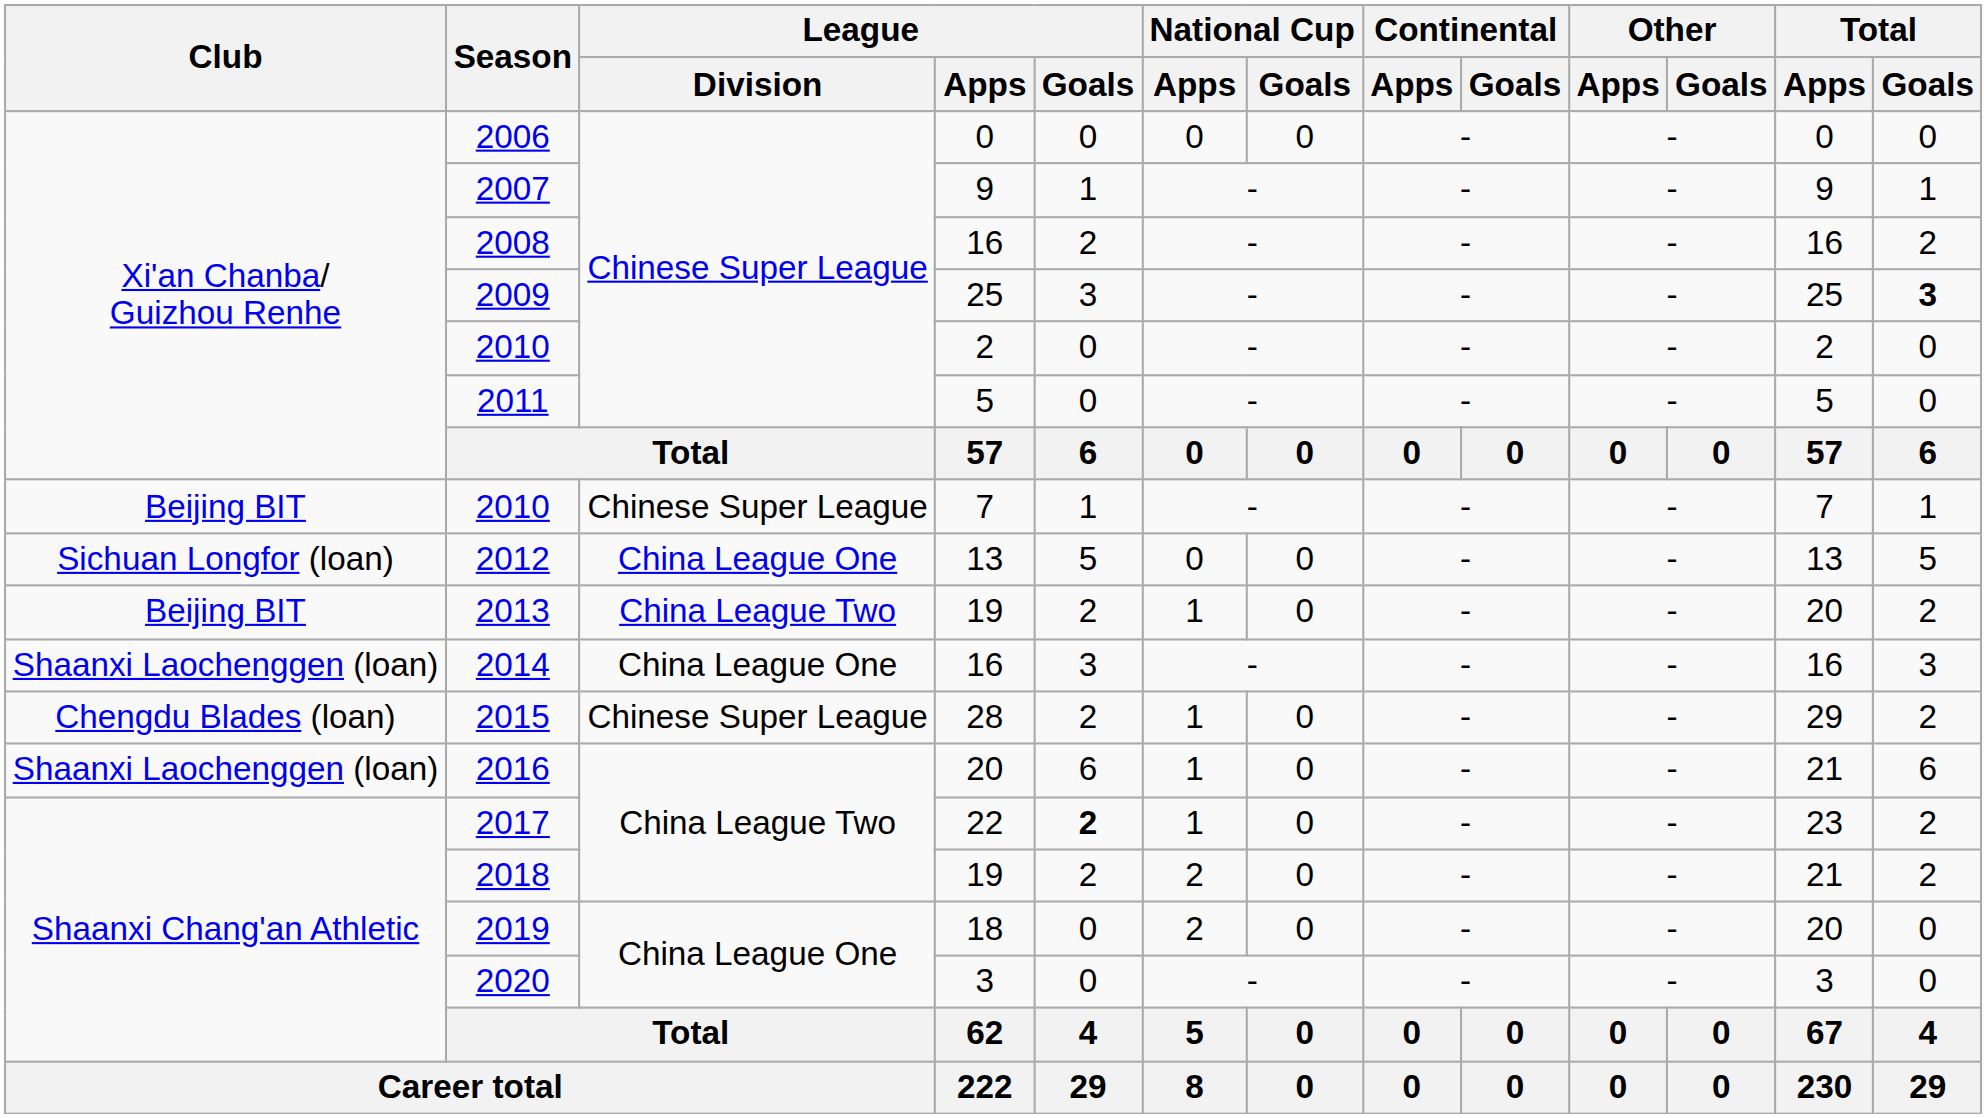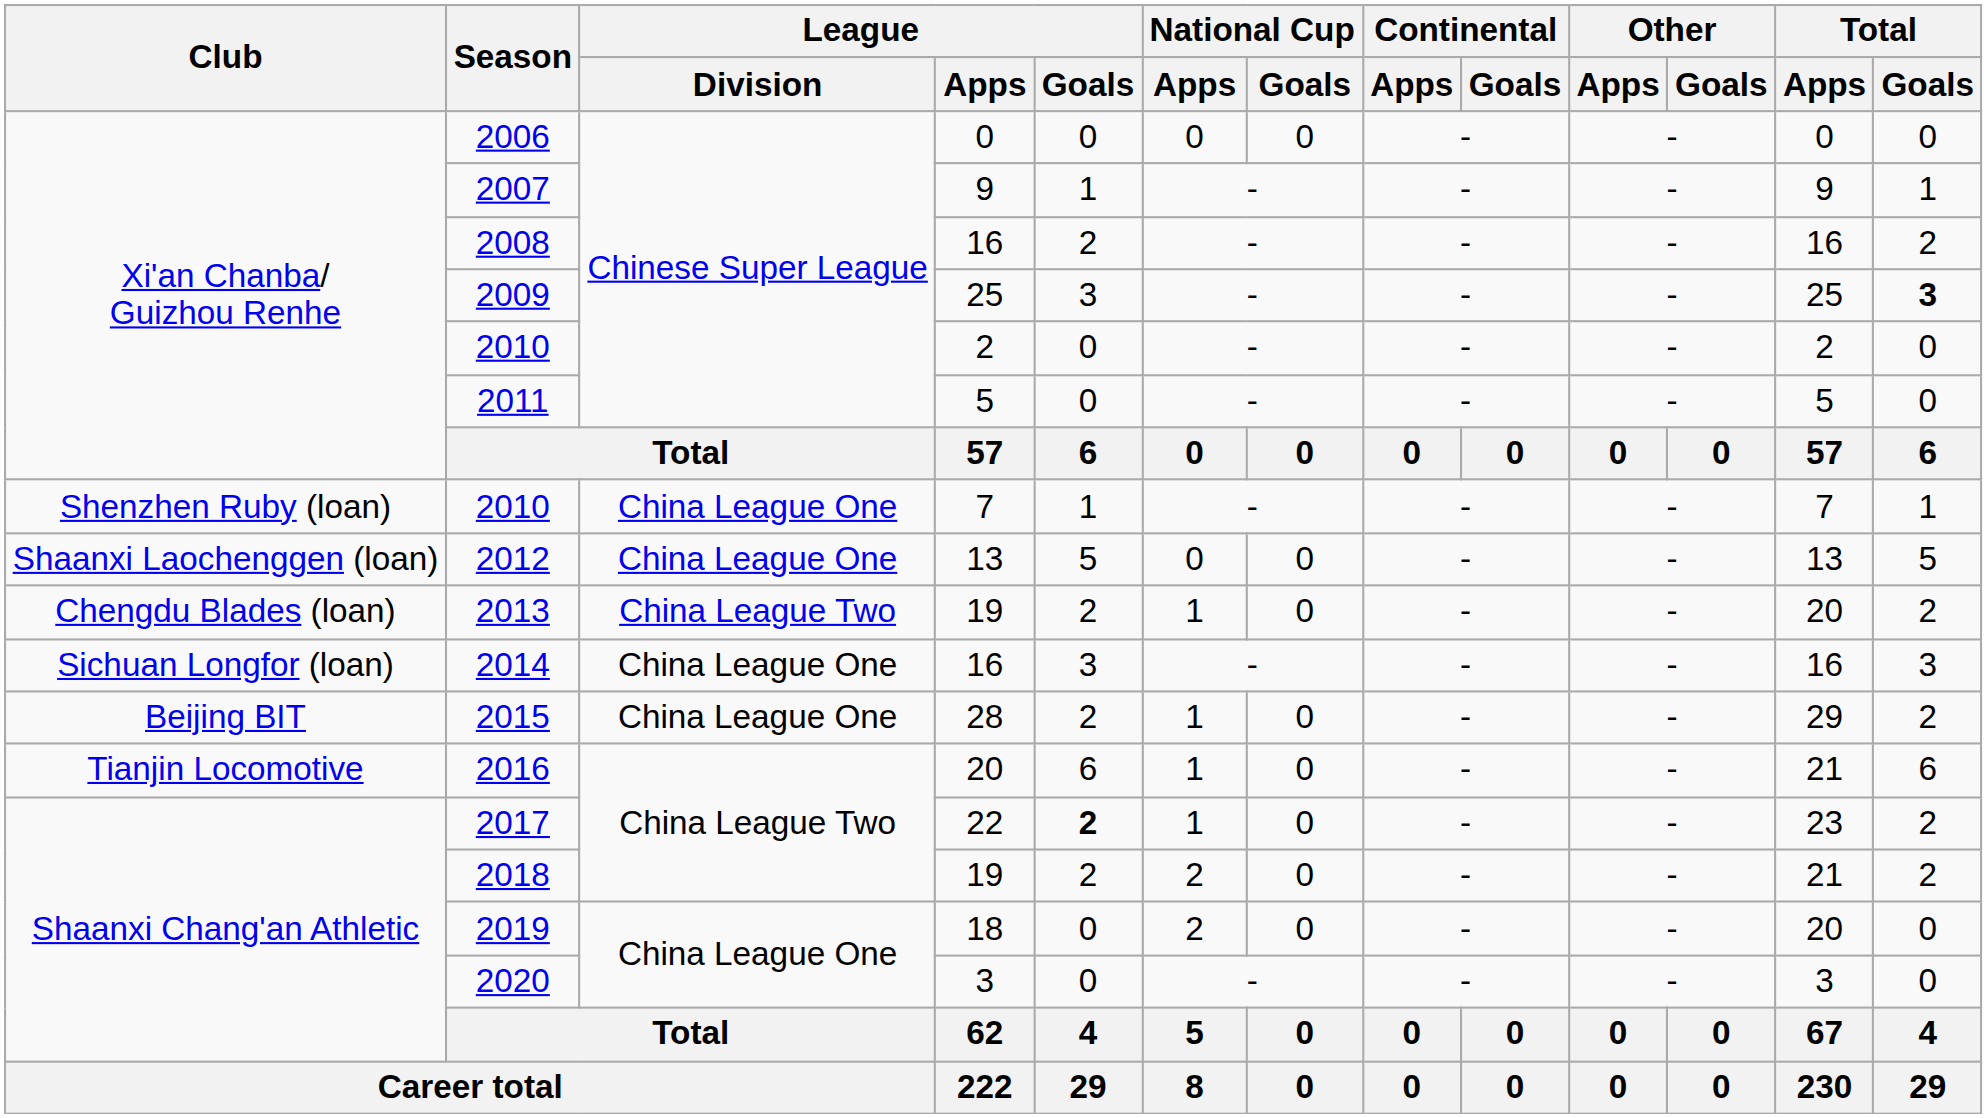2010 / 7 | Club: Beijing BIT -> Shenzhen Ruby (loan)
2010 / 7 | League / Division: Chinese Super League -> China League One
2012 | Club: Sichuan Longfor (loan) -> Shaanxi Laochenggen (loan)
2013 | Club: Beijing BIT -> Chengdu Blades (loan)
2014 | Club: Shaanxi Laochenggen (loan) -> Sichuan Longfor (loan)
2015 | Club: Chengdu Blades (loan) -> Beijing BIT
2015 | League / Division: Chinese Super League -> China League One
2016 | Club: Shaanxi Laochenggen (loan) -> Tianjin Locomotive
